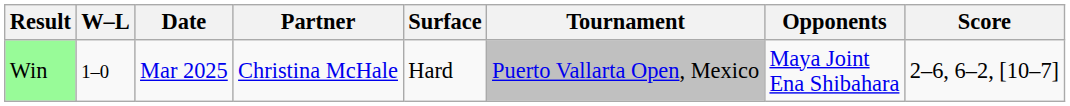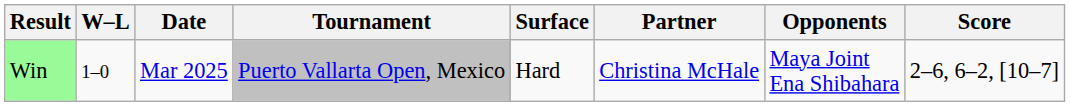columns swapped: Tournament <-> Partner
